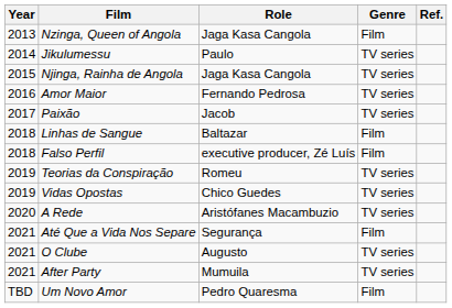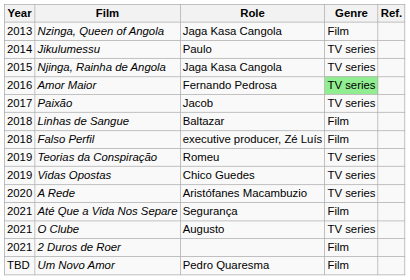Amor Maior | Genre: no background -> lightgreen background
- row: 2021 | After Party | Mumuila | TV series
+ row: 2021 | 2 Duros de Roer | Film
